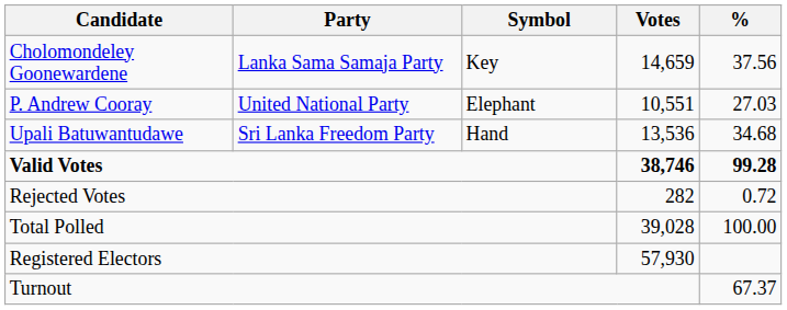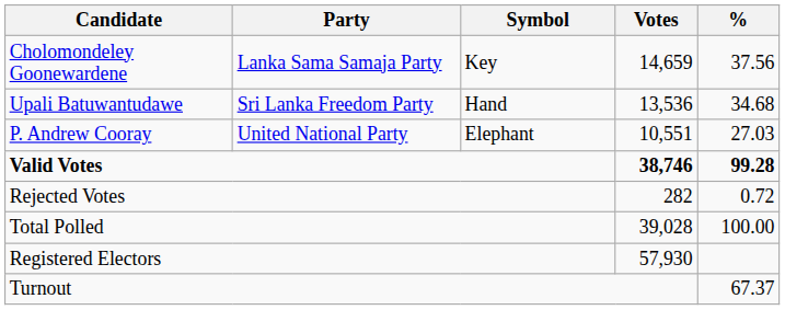rows swapped: Upali Batuwantudawe <-> P. Andrew Cooray
